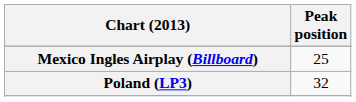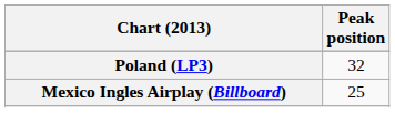rows swapped: Mexico Ingles Airplay (Billboard) <-> Poland (LP3)
